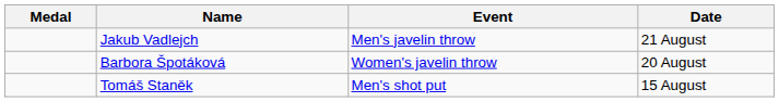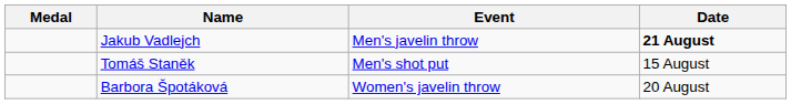Jakub Vadlejch | Date: normal -> bold
rows swapped: Tomáš Staněk <-> Barbora Špotáková
